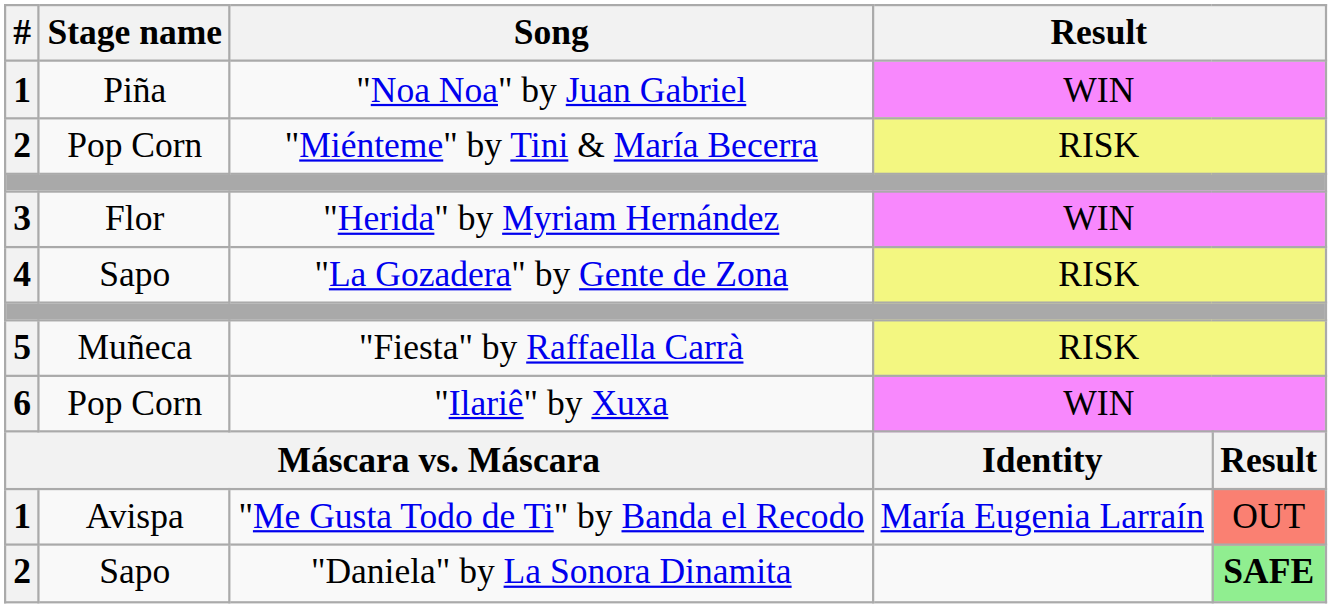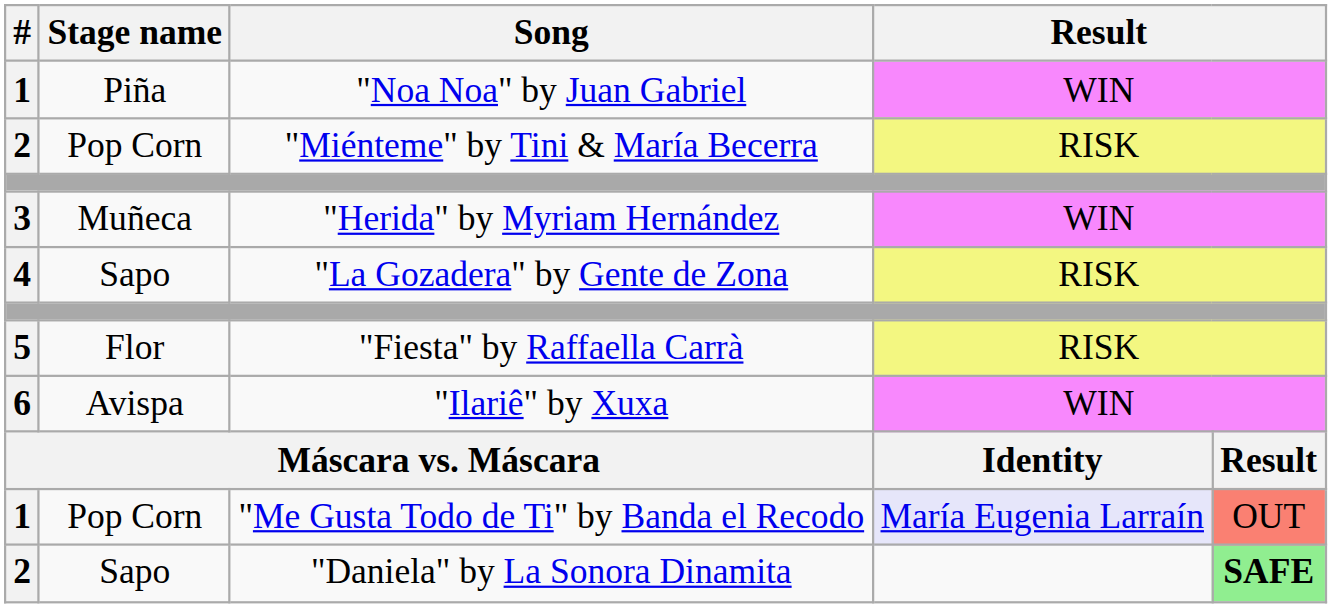"Herida" by Myriam Hernández | Stage name: Flor -> Muñeca
"Fiesta" by Raffaella Carrà | Stage name: Muñeca -> Flor
"Ilariê" by Xuxa | Stage name: Pop Corn -> Avispa
"Me Gusta Todo de Ti" by Banda el Recodo | Stage name: Avispa -> Pop Corn
"Me Gusta Todo de Ti" by Banda el Recodo | column 4: no background -> lavender background
